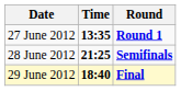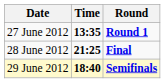28 June 2012 | Round: Semifinals -> Final
29 June 2012 | Round: Final -> Semifinals
